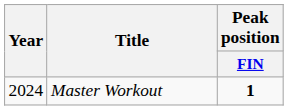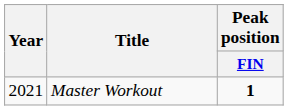Master Workout | Year: 2024 -> 2021
